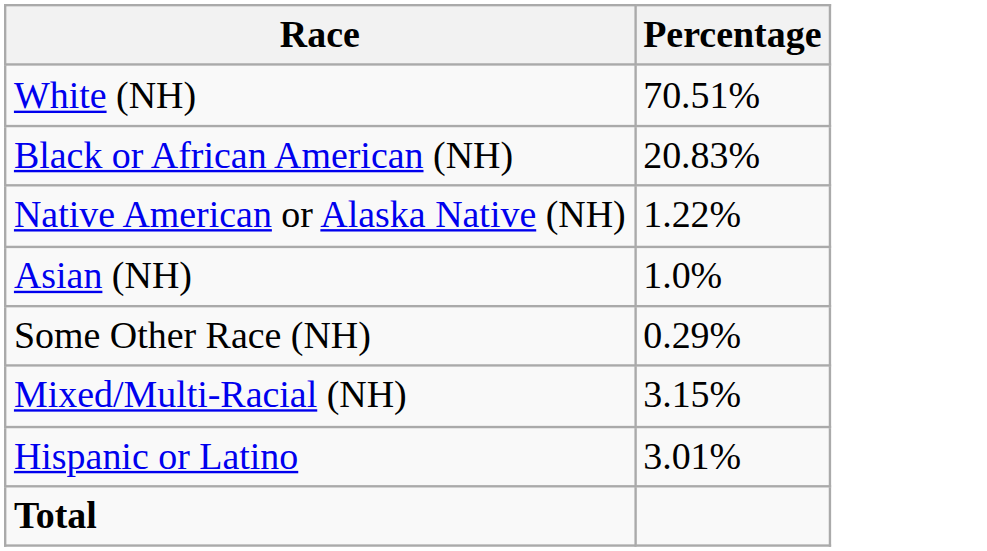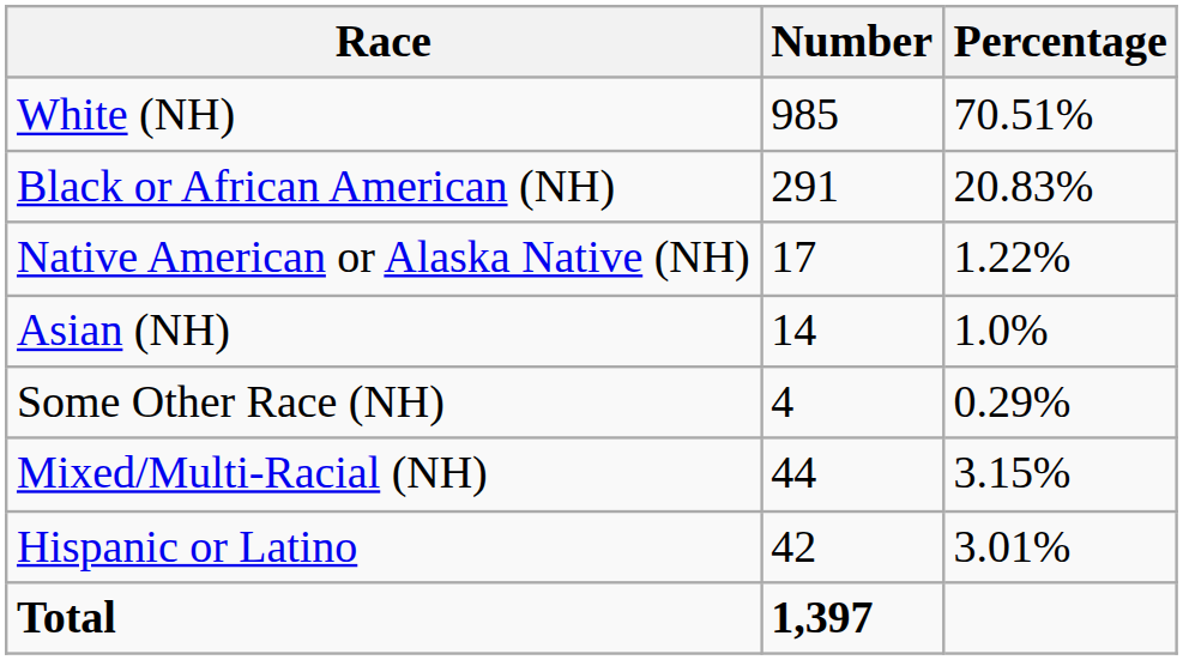+ column: Number | 985 | 291 | 17 | 14 | 4 | 44 | 42 | 1,397
